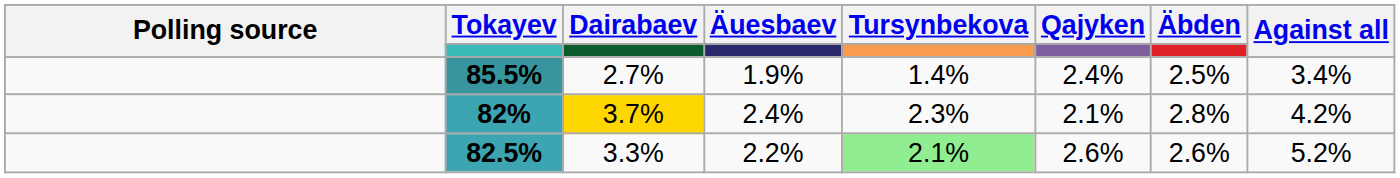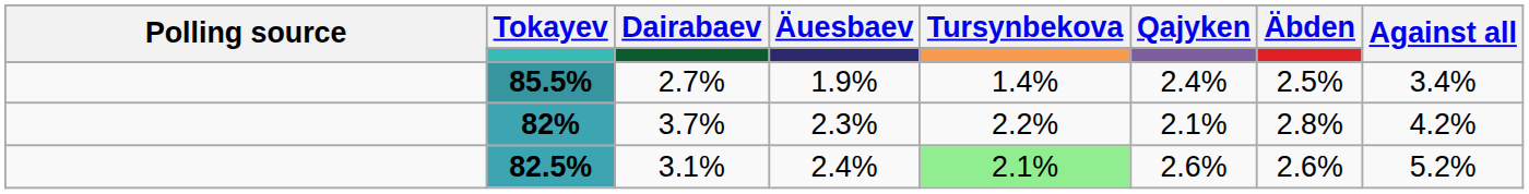82% | Dairabaev: gold background -> no background
82% | Äuesbaev: 2.4% -> 2.3%
82% | Tursynbekova: 2.3% -> 2.2%
82.5% | Dairabaev: 3.3% -> 3.1%
82.5% | Äuesbaev: 2.2% -> 2.4%
